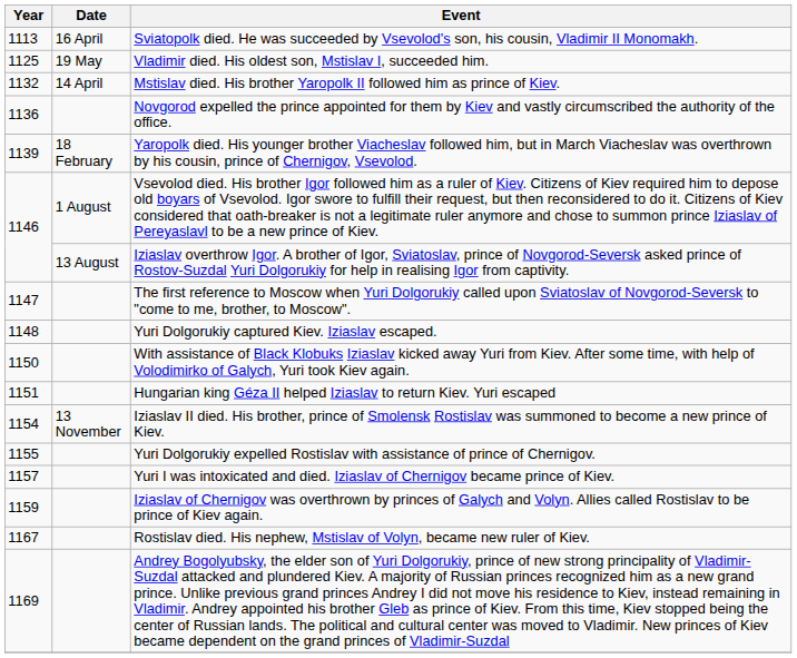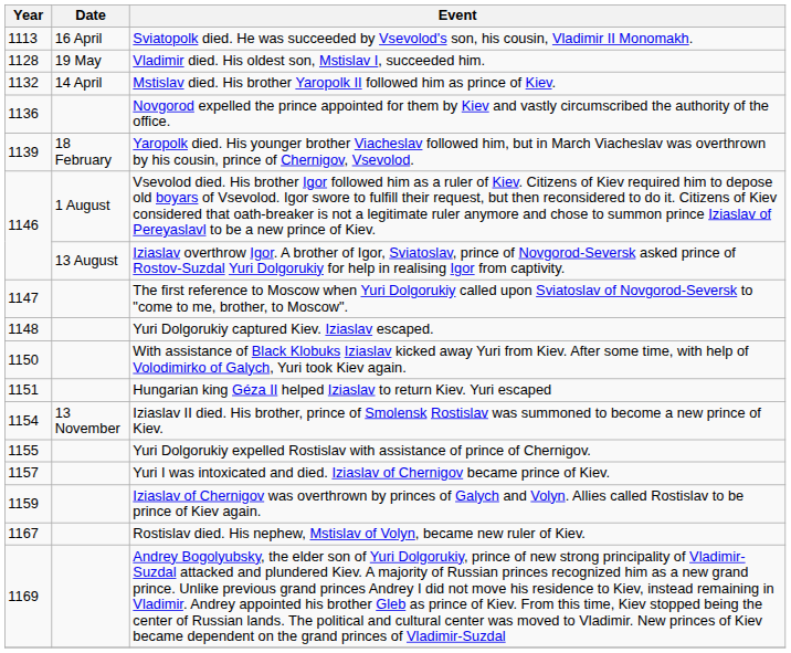Vladimir died. His oldest son, Mstislav I, succeeded him. | Year: 1125 -> 1128
